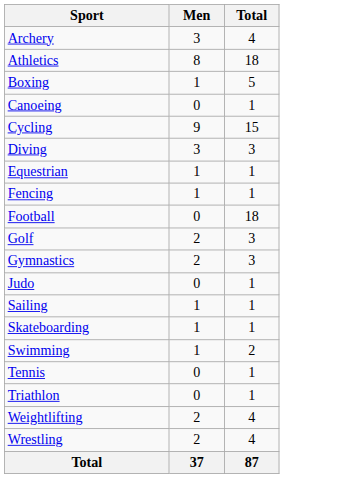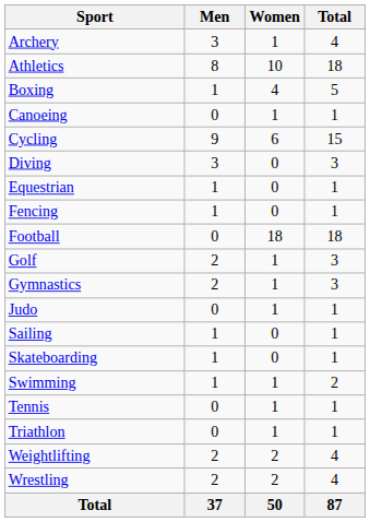+ column: Women | 1 | 10 | 4 | 1 | 6 | 0 | 0 | 0 | 18 | 1 | 1 | 1 | 0 | 0 | 1 | 1 | 1 | 2 | 2 | 50
